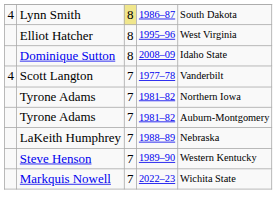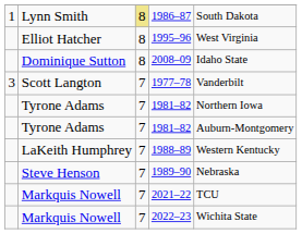1986–87 | column 1: 4 -> 1
1977–78 | column 1: 4 -> 3
1988–89 | column 5: Nebraska -> Western Kentucky
1989–90 | column 5: Western Kentucky -> Nebraska
+ row: Markquis Nowell | 7 | 2021–22 | TCU
